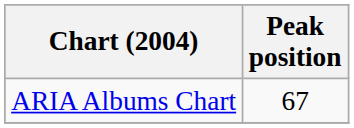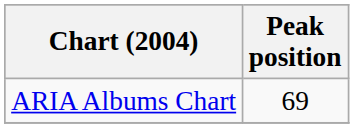ARIA Albums Chart | Peak position: 67 -> 69
